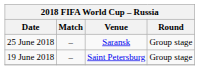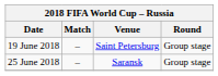rows swapped: 19 June 2018 <-> 25 June 2018
